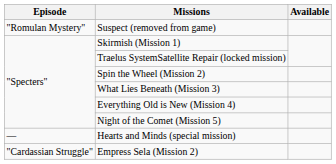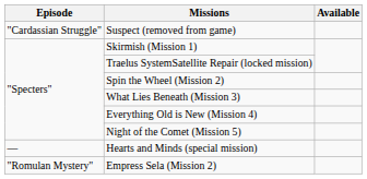Suspect (removed from game) | Episode: "Romulan Mystery" -> "Cardassian Struggle"
Empress Sela (Mission 2) | Episode: "Cardassian Struggle" -> "Romulan Mystery"
